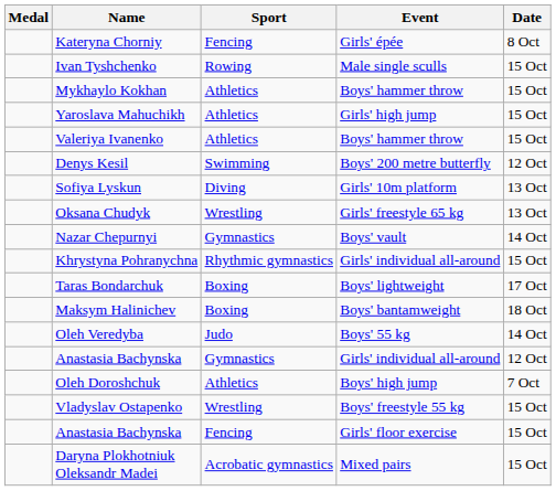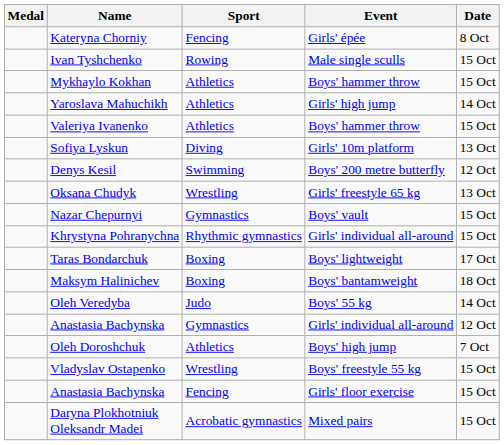Yaroslava Mahuchikh | Date: 15 Oct -> 14 Oct
rows swapped: Denys Kesil <-> Sofiya Lyskun
Nazar Chepurnyi | Date: 14 Oct -> 15 Oct
